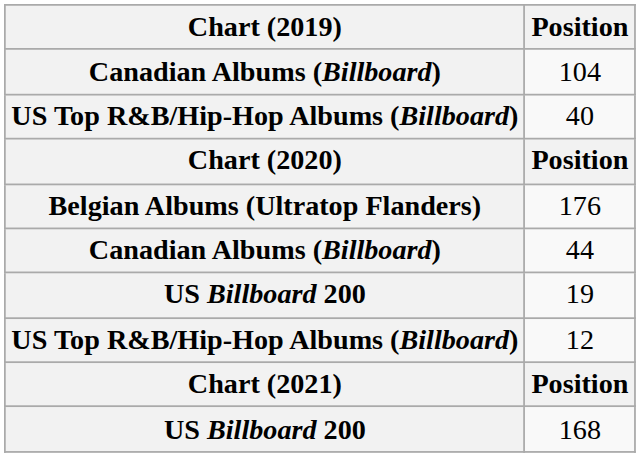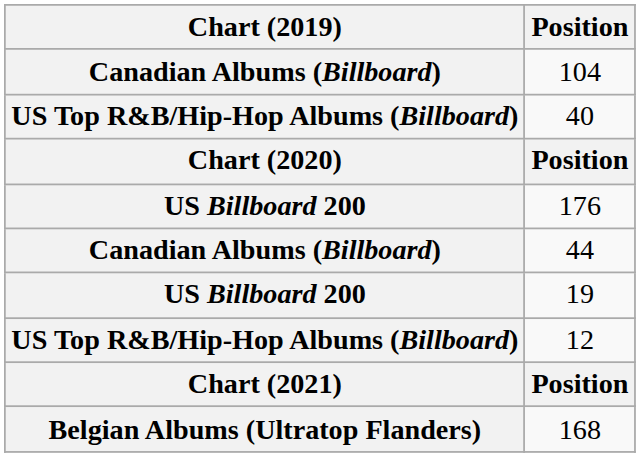176 | Chart (2019): Belgian Albums (Ultratop Flanders) -> US Billboard 200
168 | Chart (2019): US Billboard 200 -> Belgian Albums (Ultratop Flanders)
